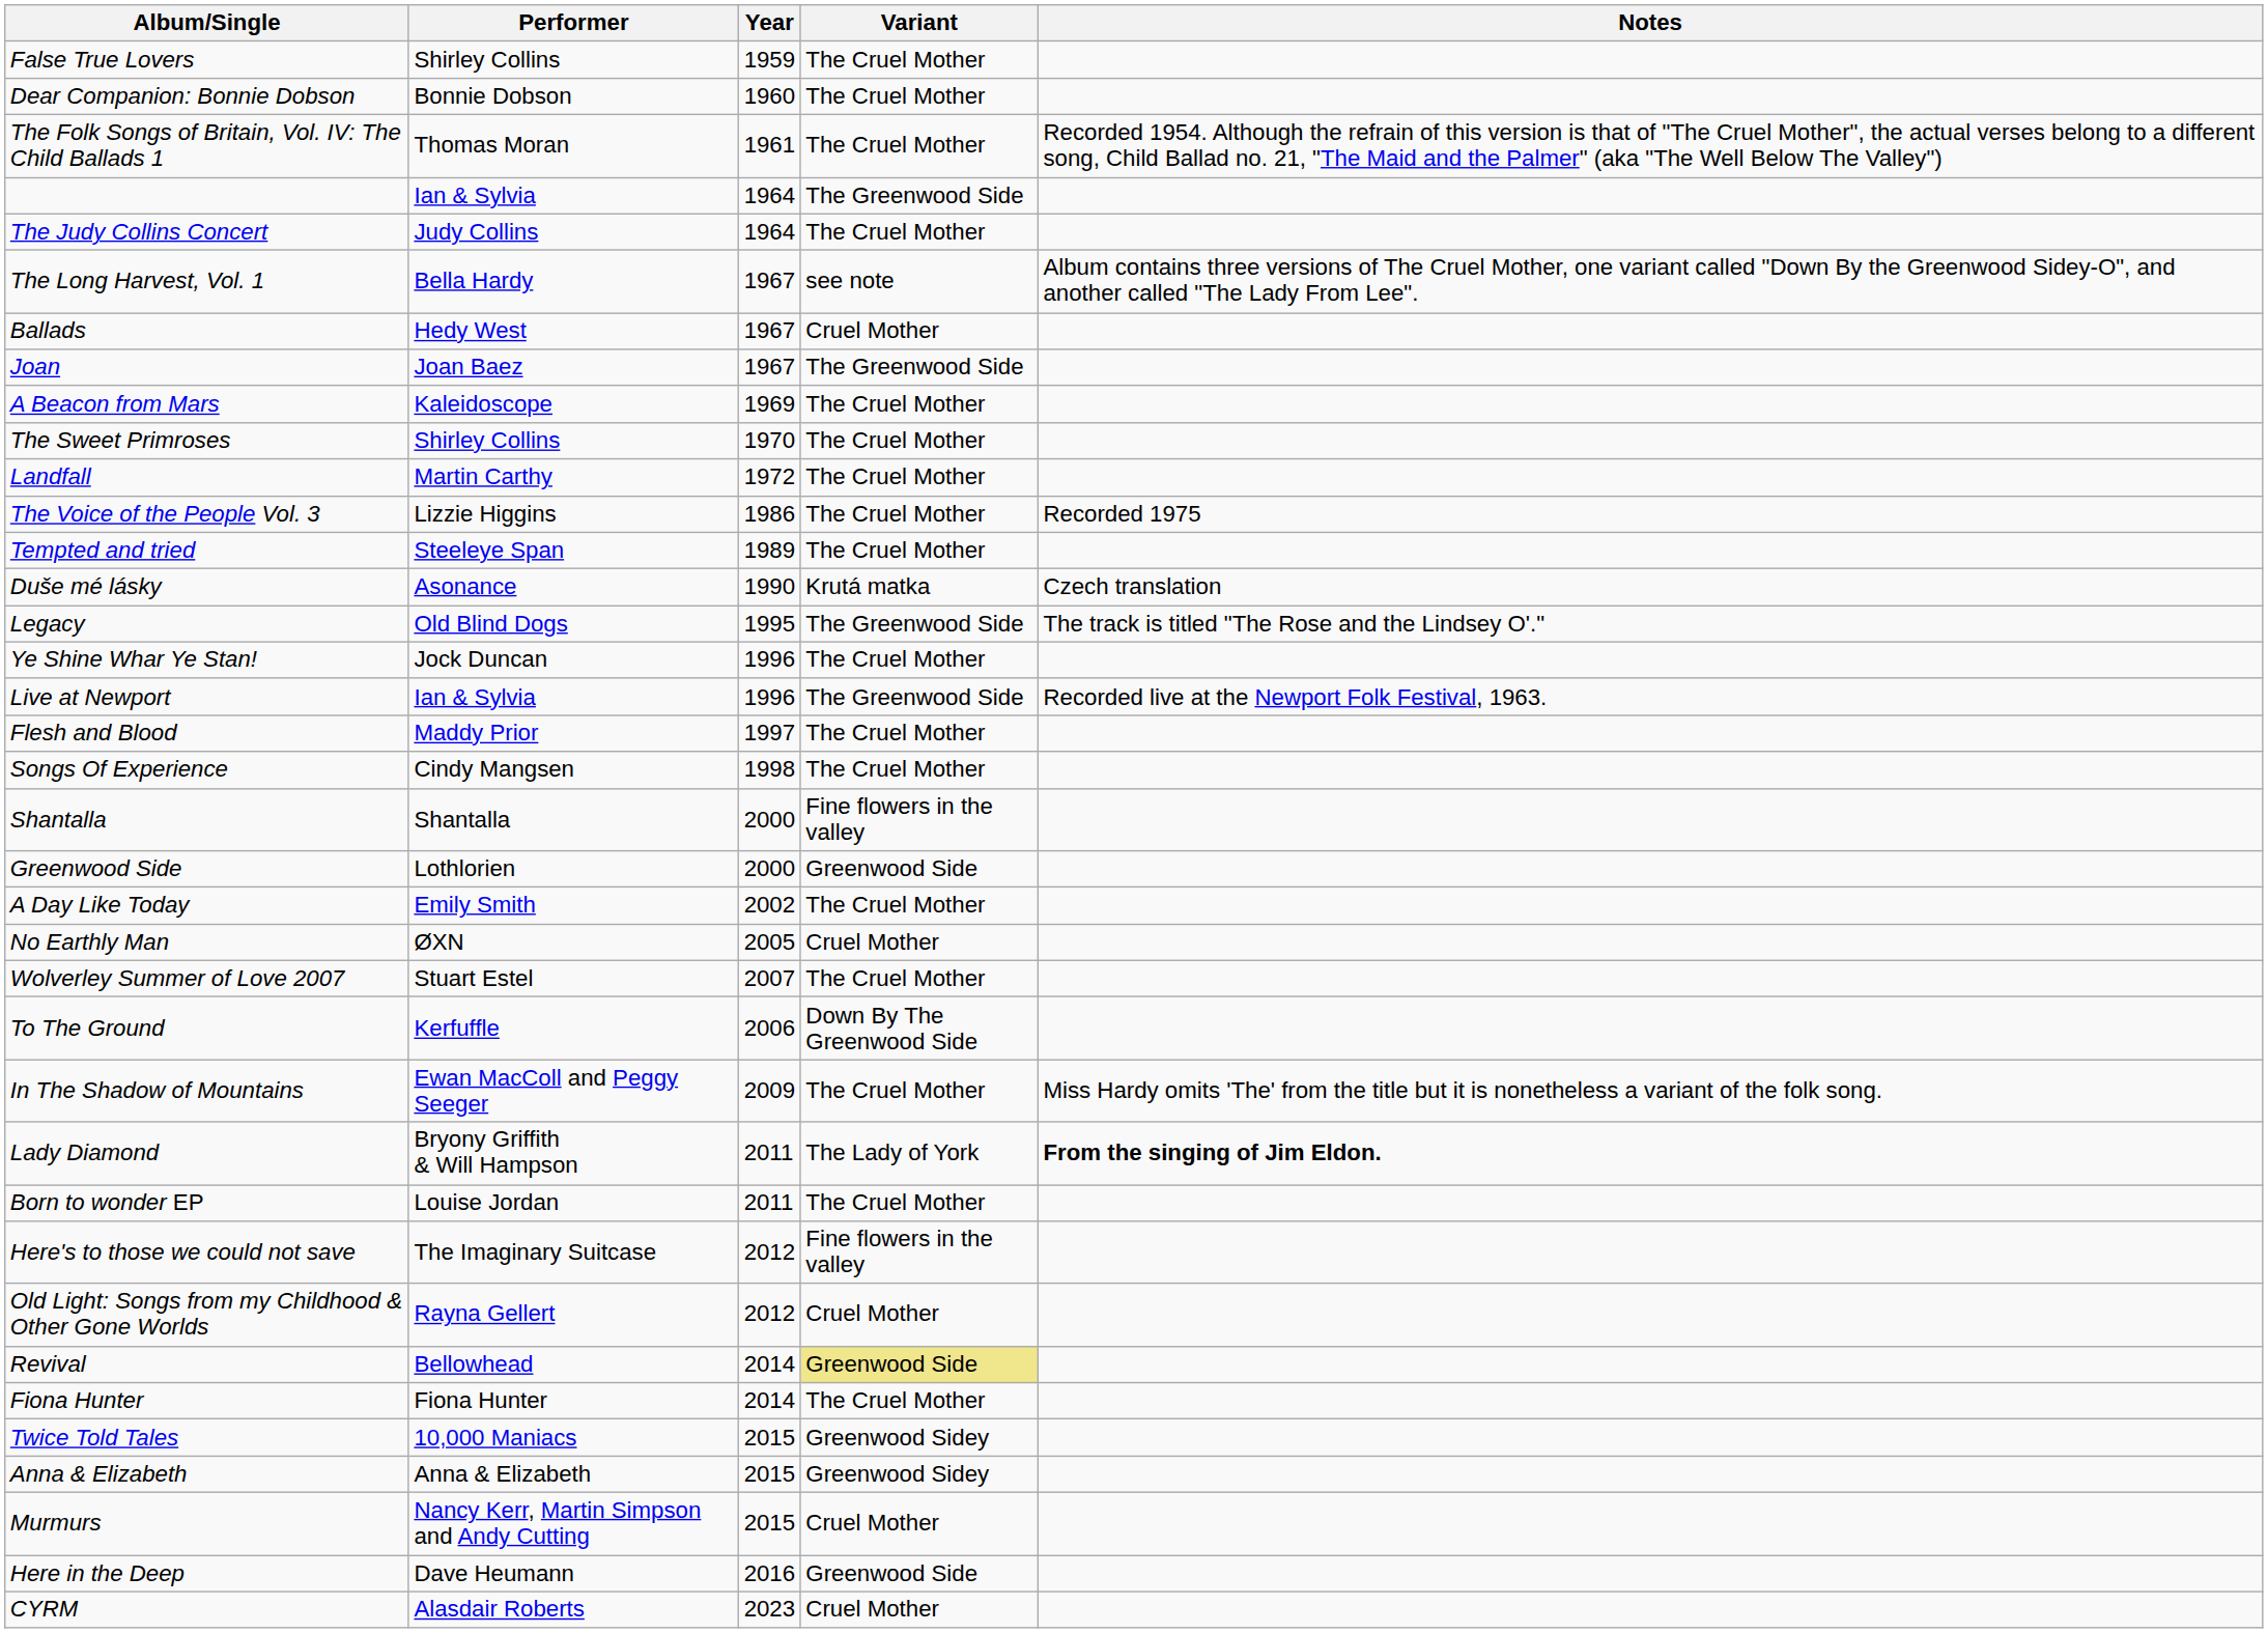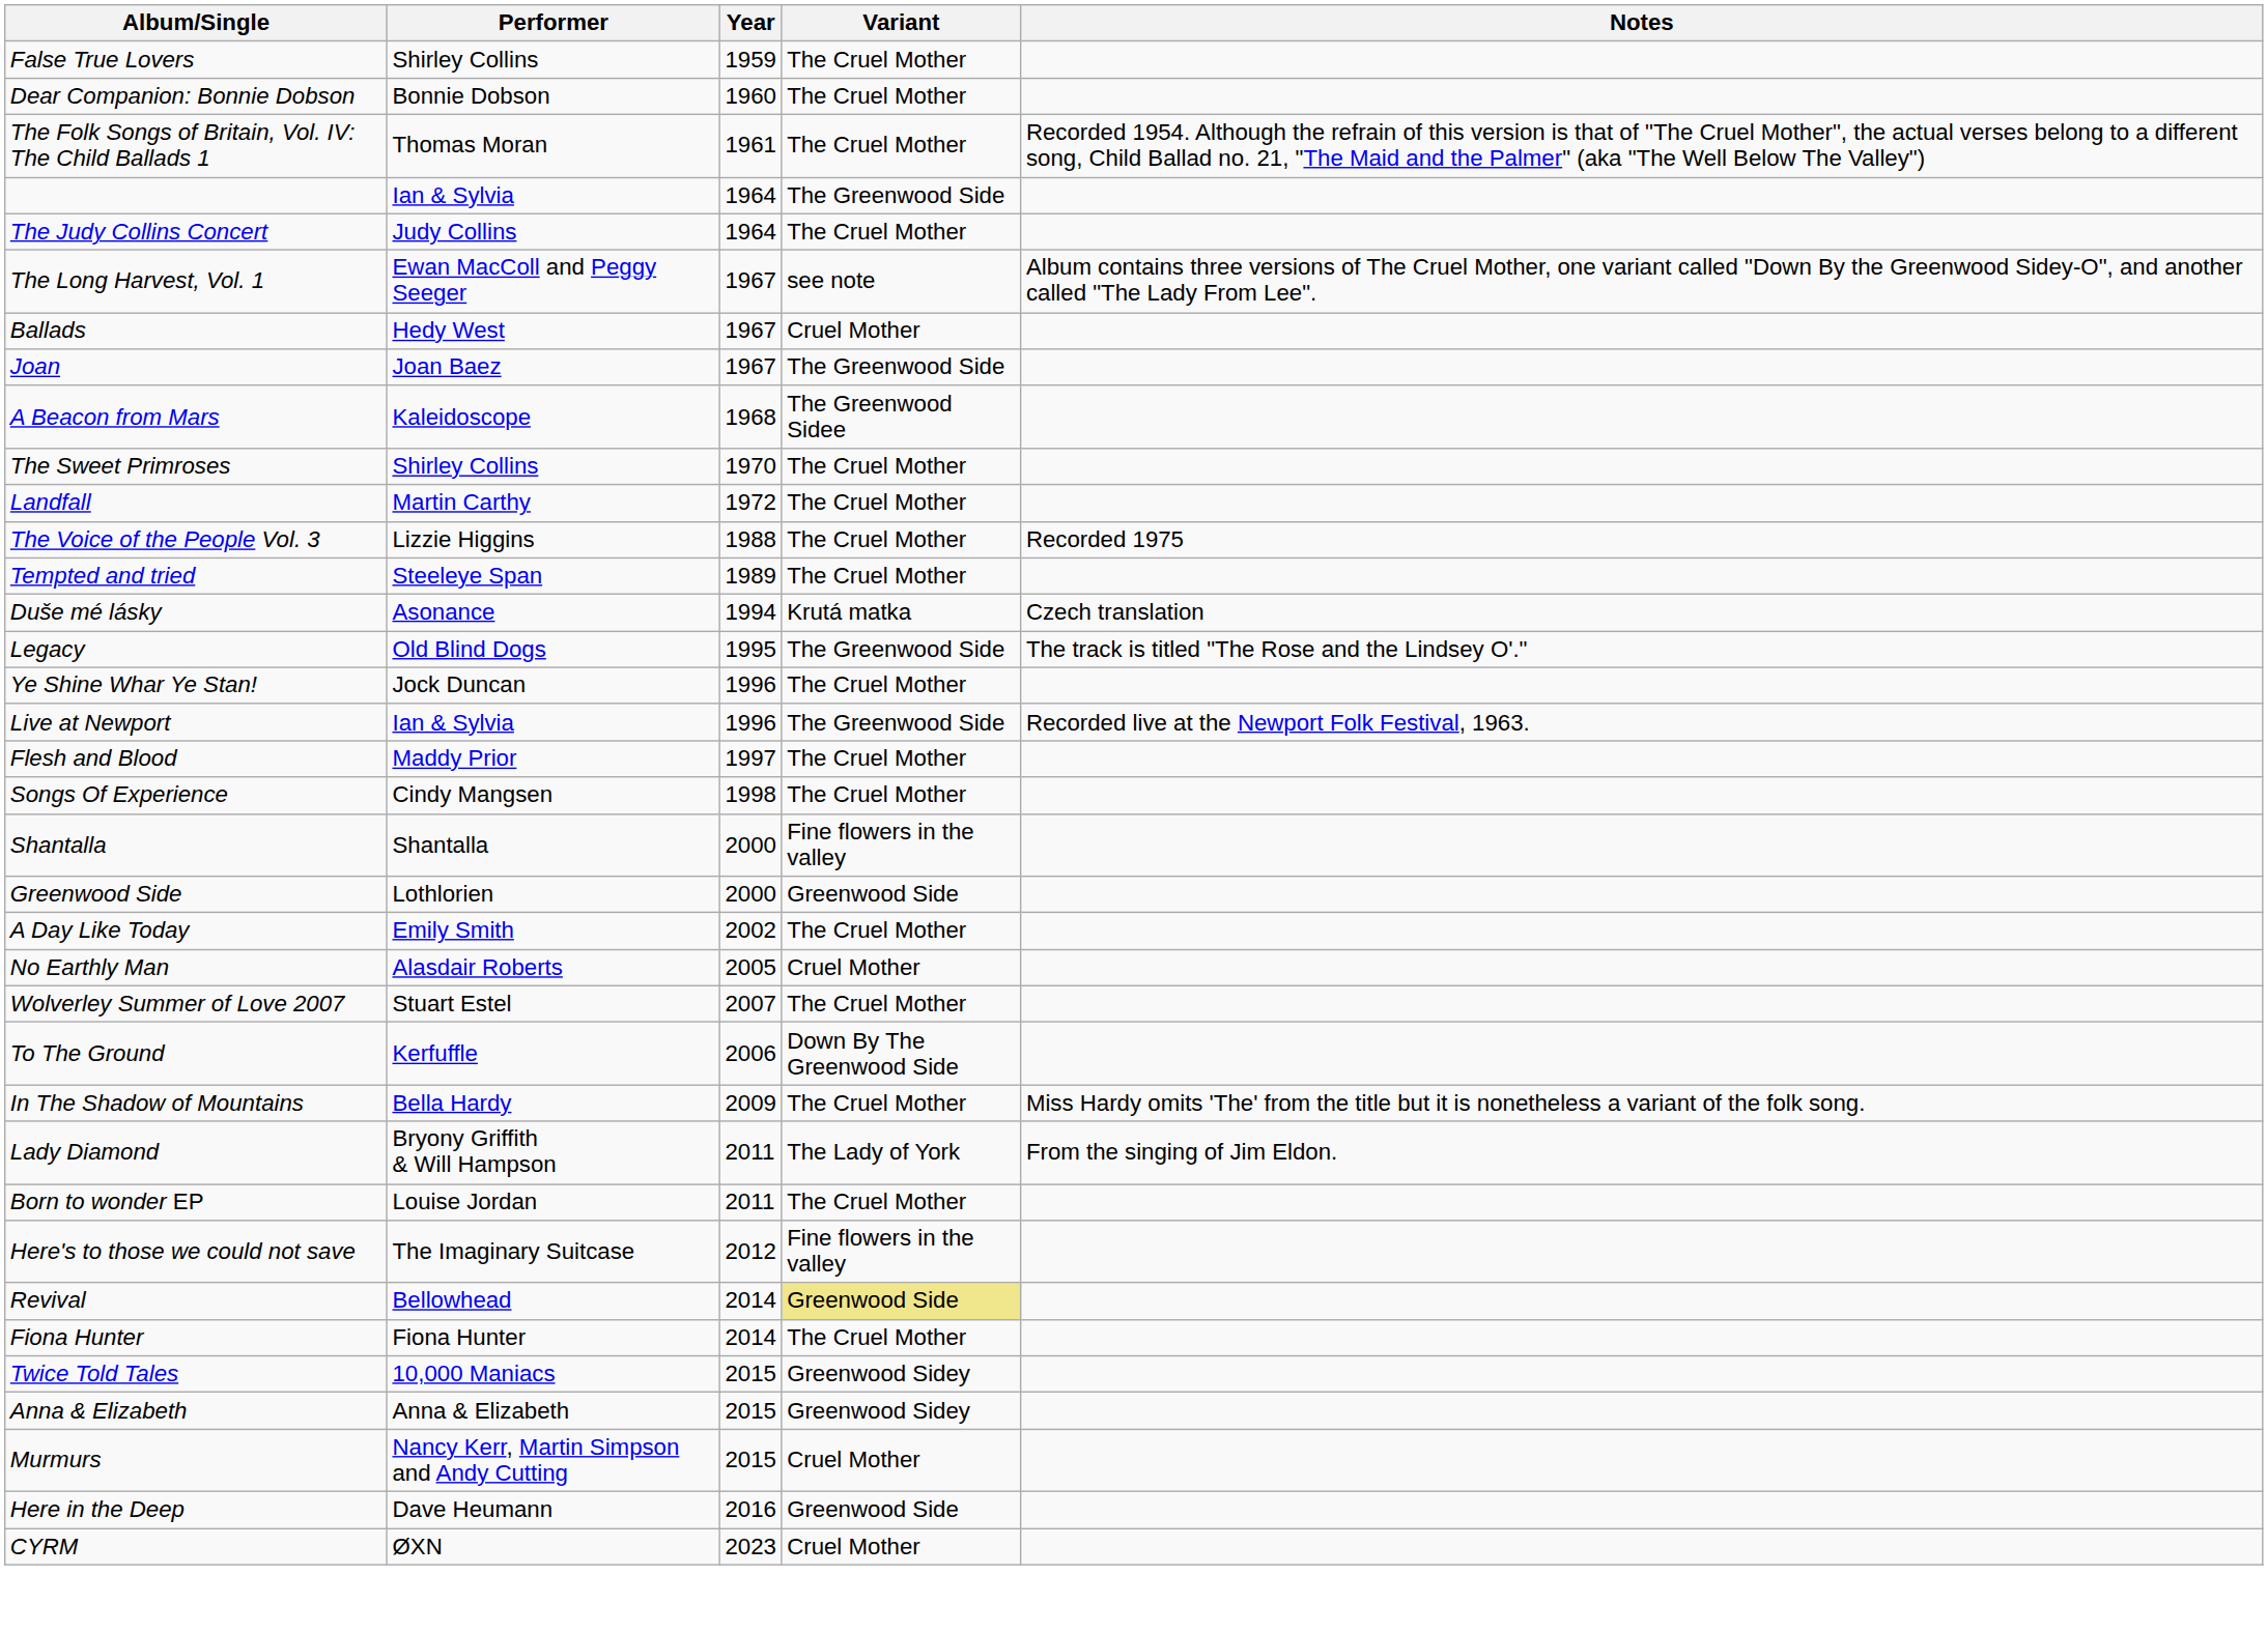The Long Harvest, Vol. 1 | Performer: Bella Hardy -> Ewan MacColl and Peggy Seeger
A Beacon from Mars | Year: 1969 -> 1968
A Beacon from Mars | Variant: The Cruel Mother -> The Greenwood Sidee
The Voice of the People Vol. 3 | Year: 1986 -> 1988
Duše mé lásky | Year: 1990 -> 1994
No Earthly Man | Performer: ØXN -> Alasdair Roberts
In The Shadow of Mountains | Performer: Ewan MacColl and Peggy Seeger -> Bella Hardy
Lady Diamond | Notes: bold -> normal
- row: Old Light: Songs from my Childhood & Other Gone Worlds | Rayna Gellert | 2012 | Cruel Mother
CYRM | Performer: Alasdair Roberts -> ØXN
